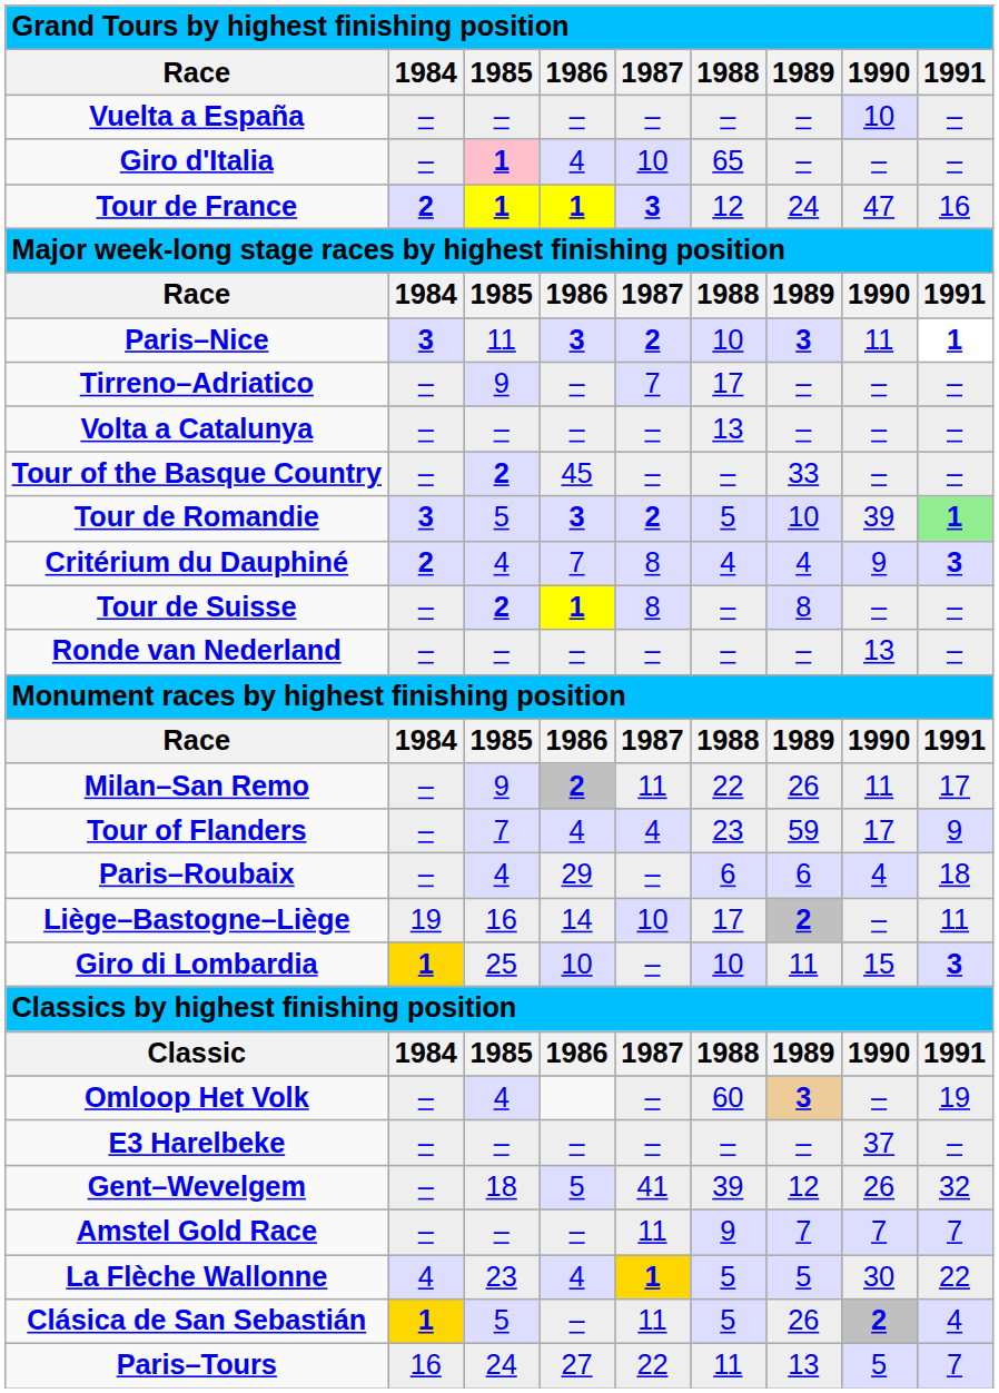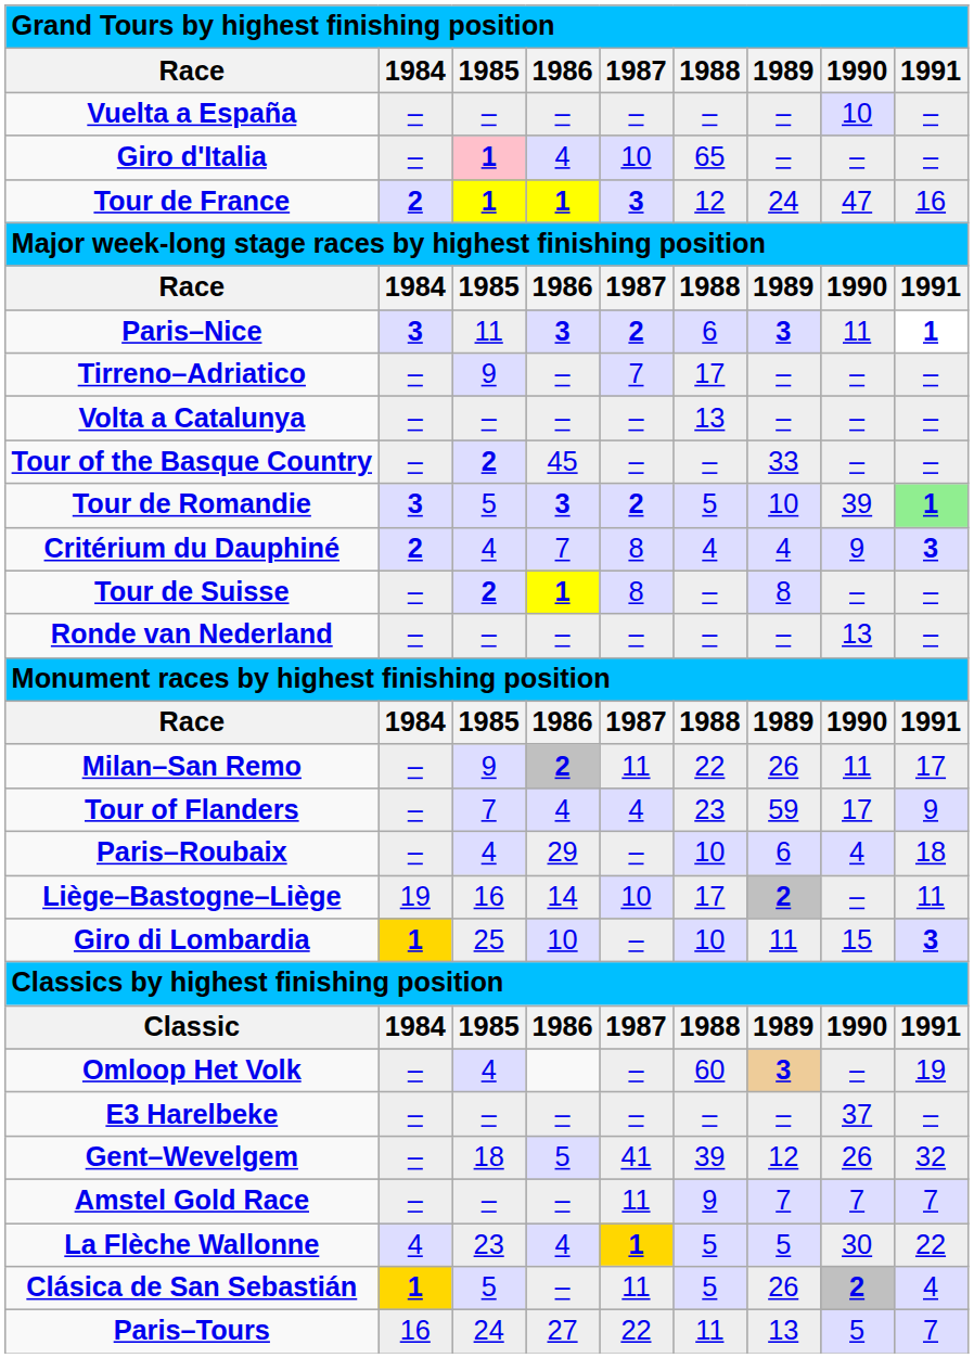Paris–Nice | 1988: 10 -> 6
Paris–Roubaix | 1988: 6 -> 10
